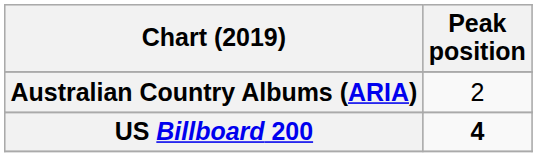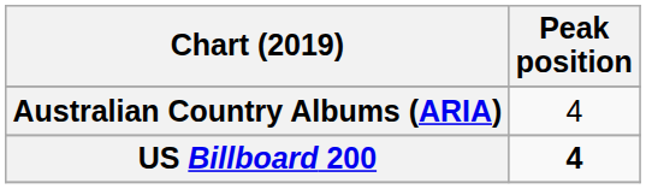Australian Country Albums (ARIA) | Peak position: 2 -> 4
